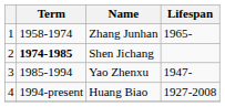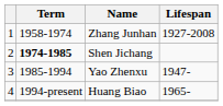Zhang Junhan | Lifespan: 1965- -> 1927-2008
Huang Biao | Lifespan: 1927-2008 -> 1965-
